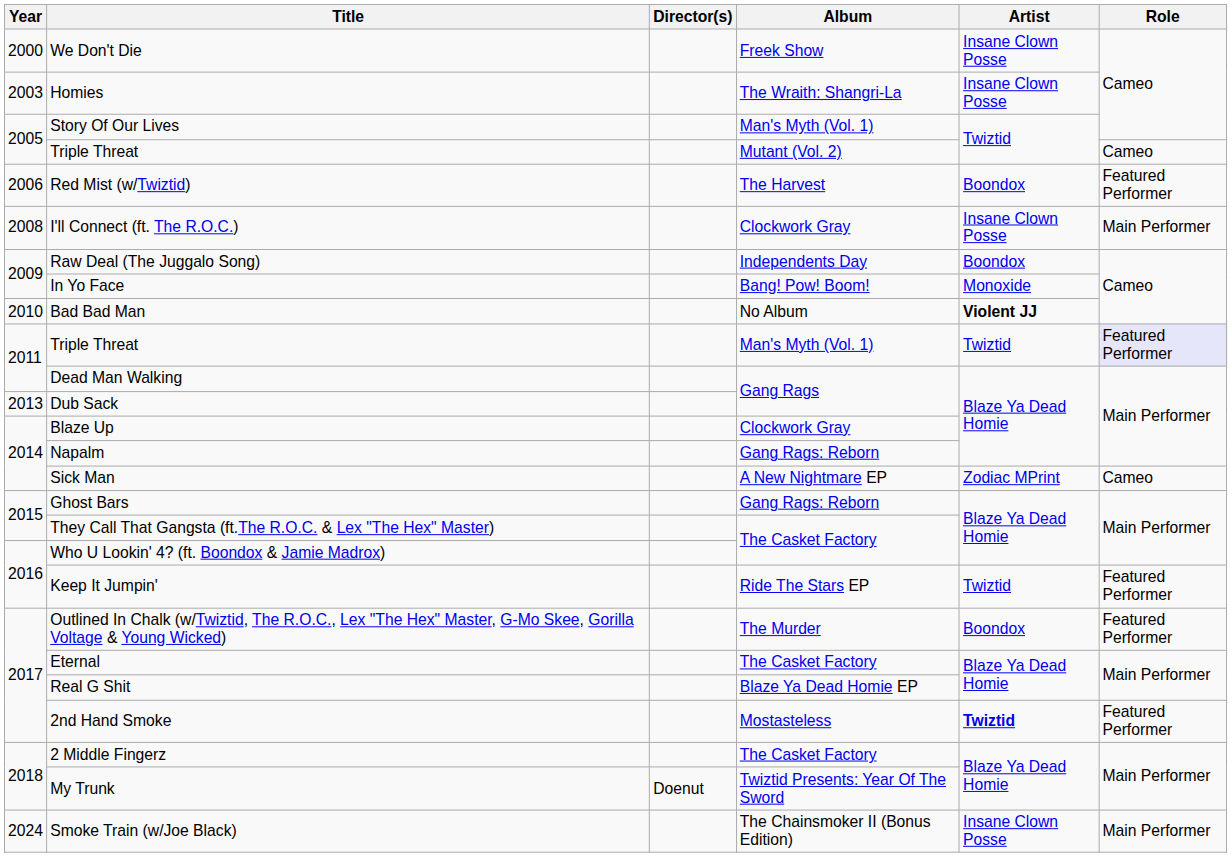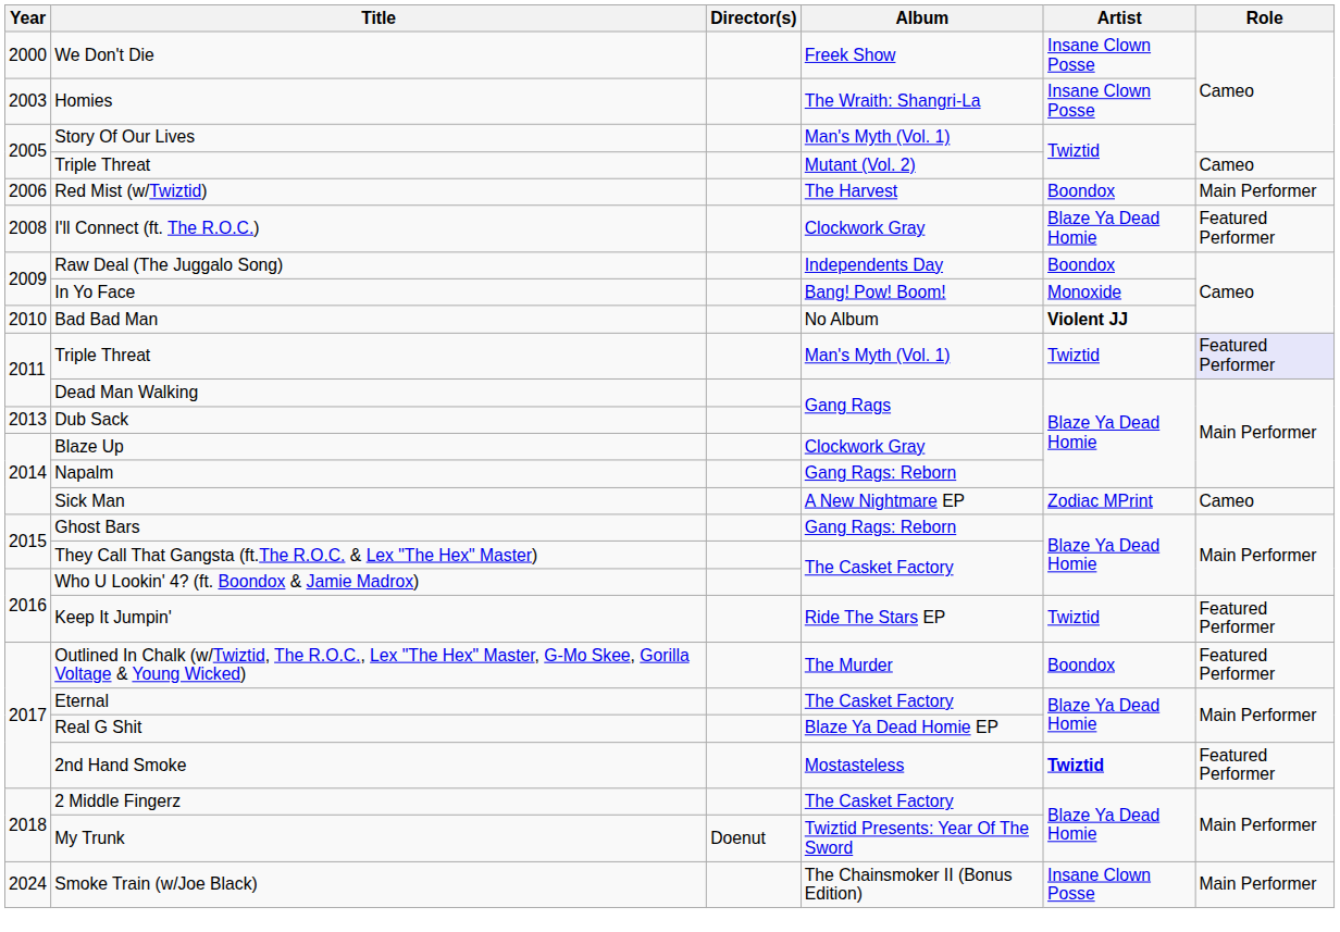Red Mist (w/Twiztid) | Role: Featured Performer -> Main Performer
I'll Connect (ft. The R.O.C.) | Artist: Insane Clown Posse -> Blaze Ya Dead Homie
I'll Connect (ft. The R.O.C.) | Role: Main Performer -> Featured Performer
